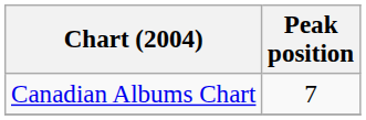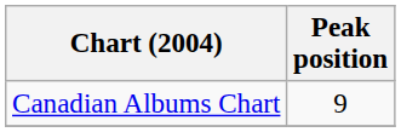Canadian Albums Chart | Peak position: 7 -> 9
